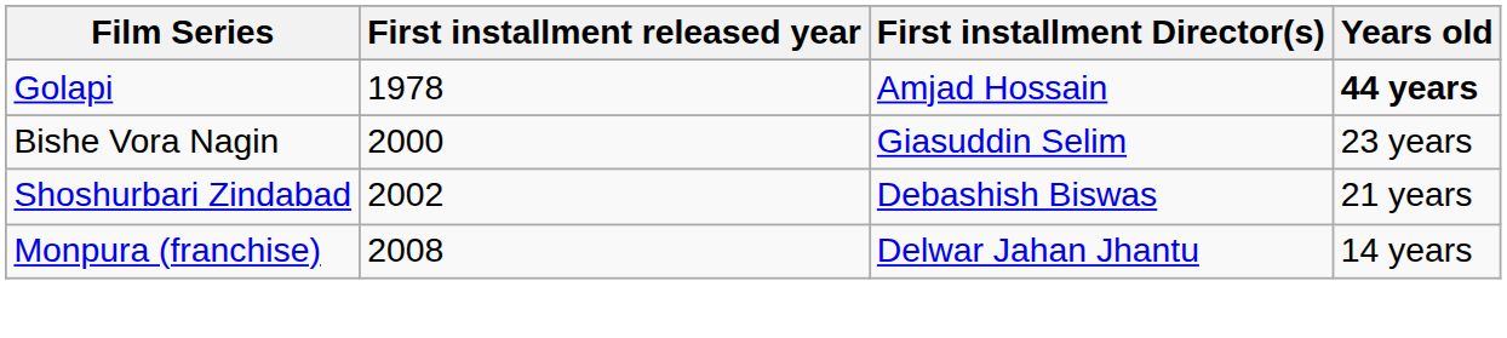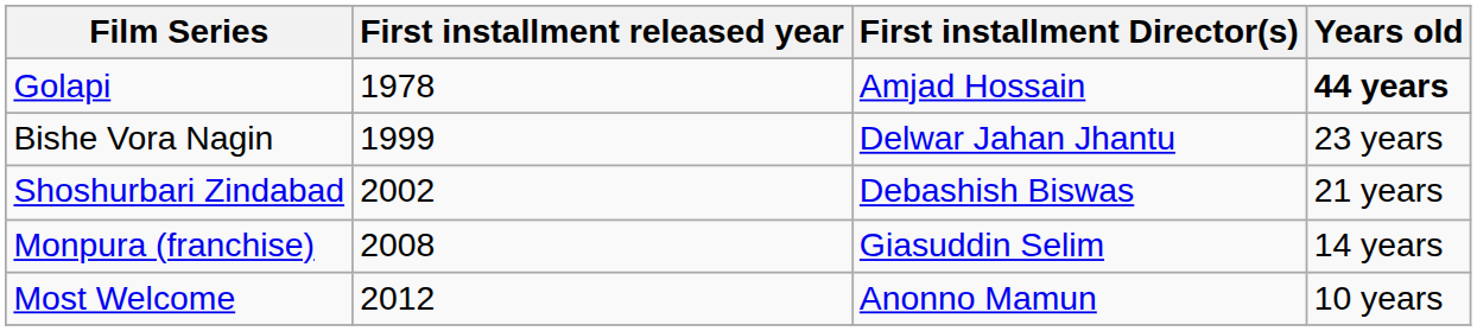Bishe Vora Nagin | First installment released year: 2000 -> 1999
Bishe Vora Nagin | First installment Director(s): Giasuddin Selim -> Delwar Jahan Jhantu
Monpura (franchise) | First installment Director(s): Delwar Jahan Jhantu -> Giasuddin Selim
+ row: Most Welcome | 2012 | Anonno Mamun | 10 years
